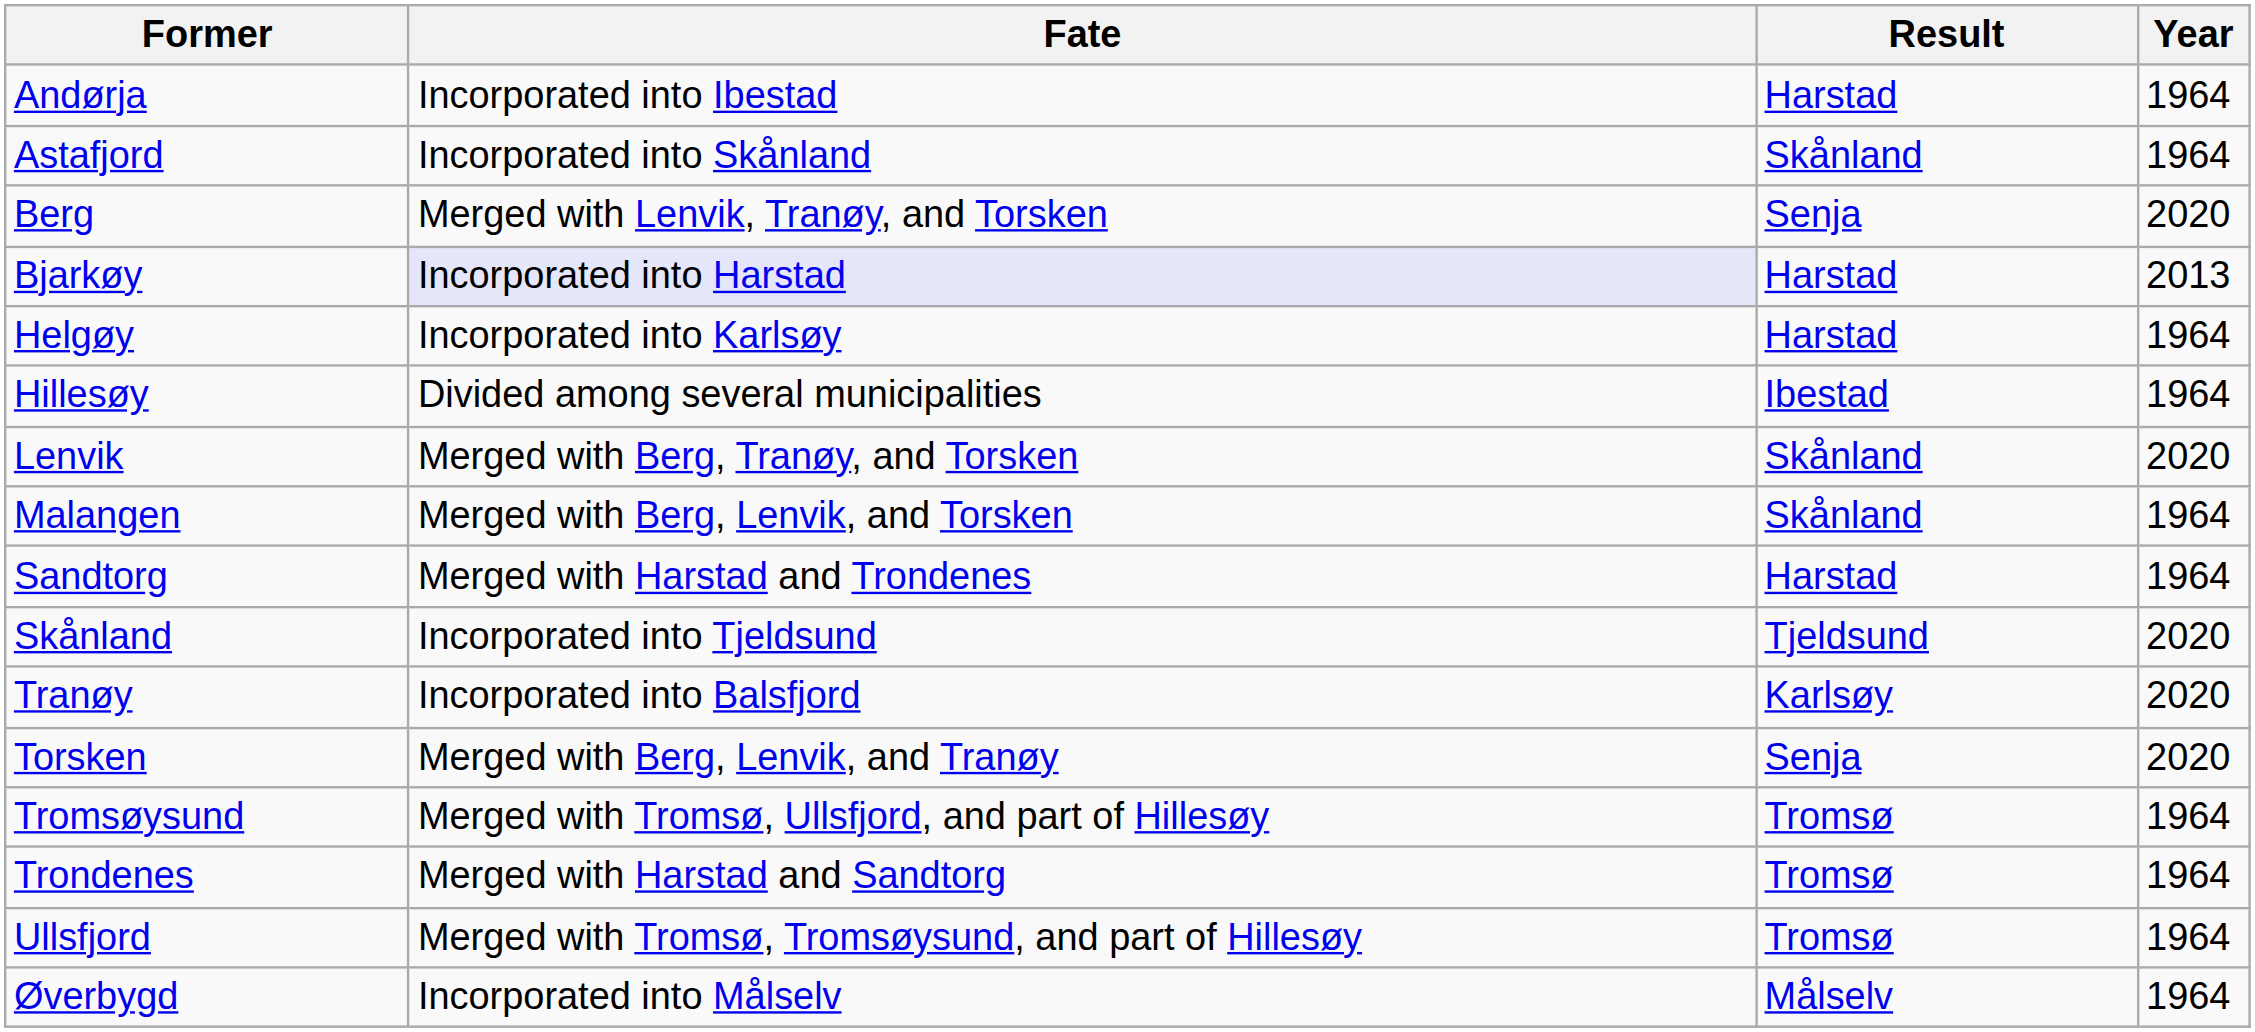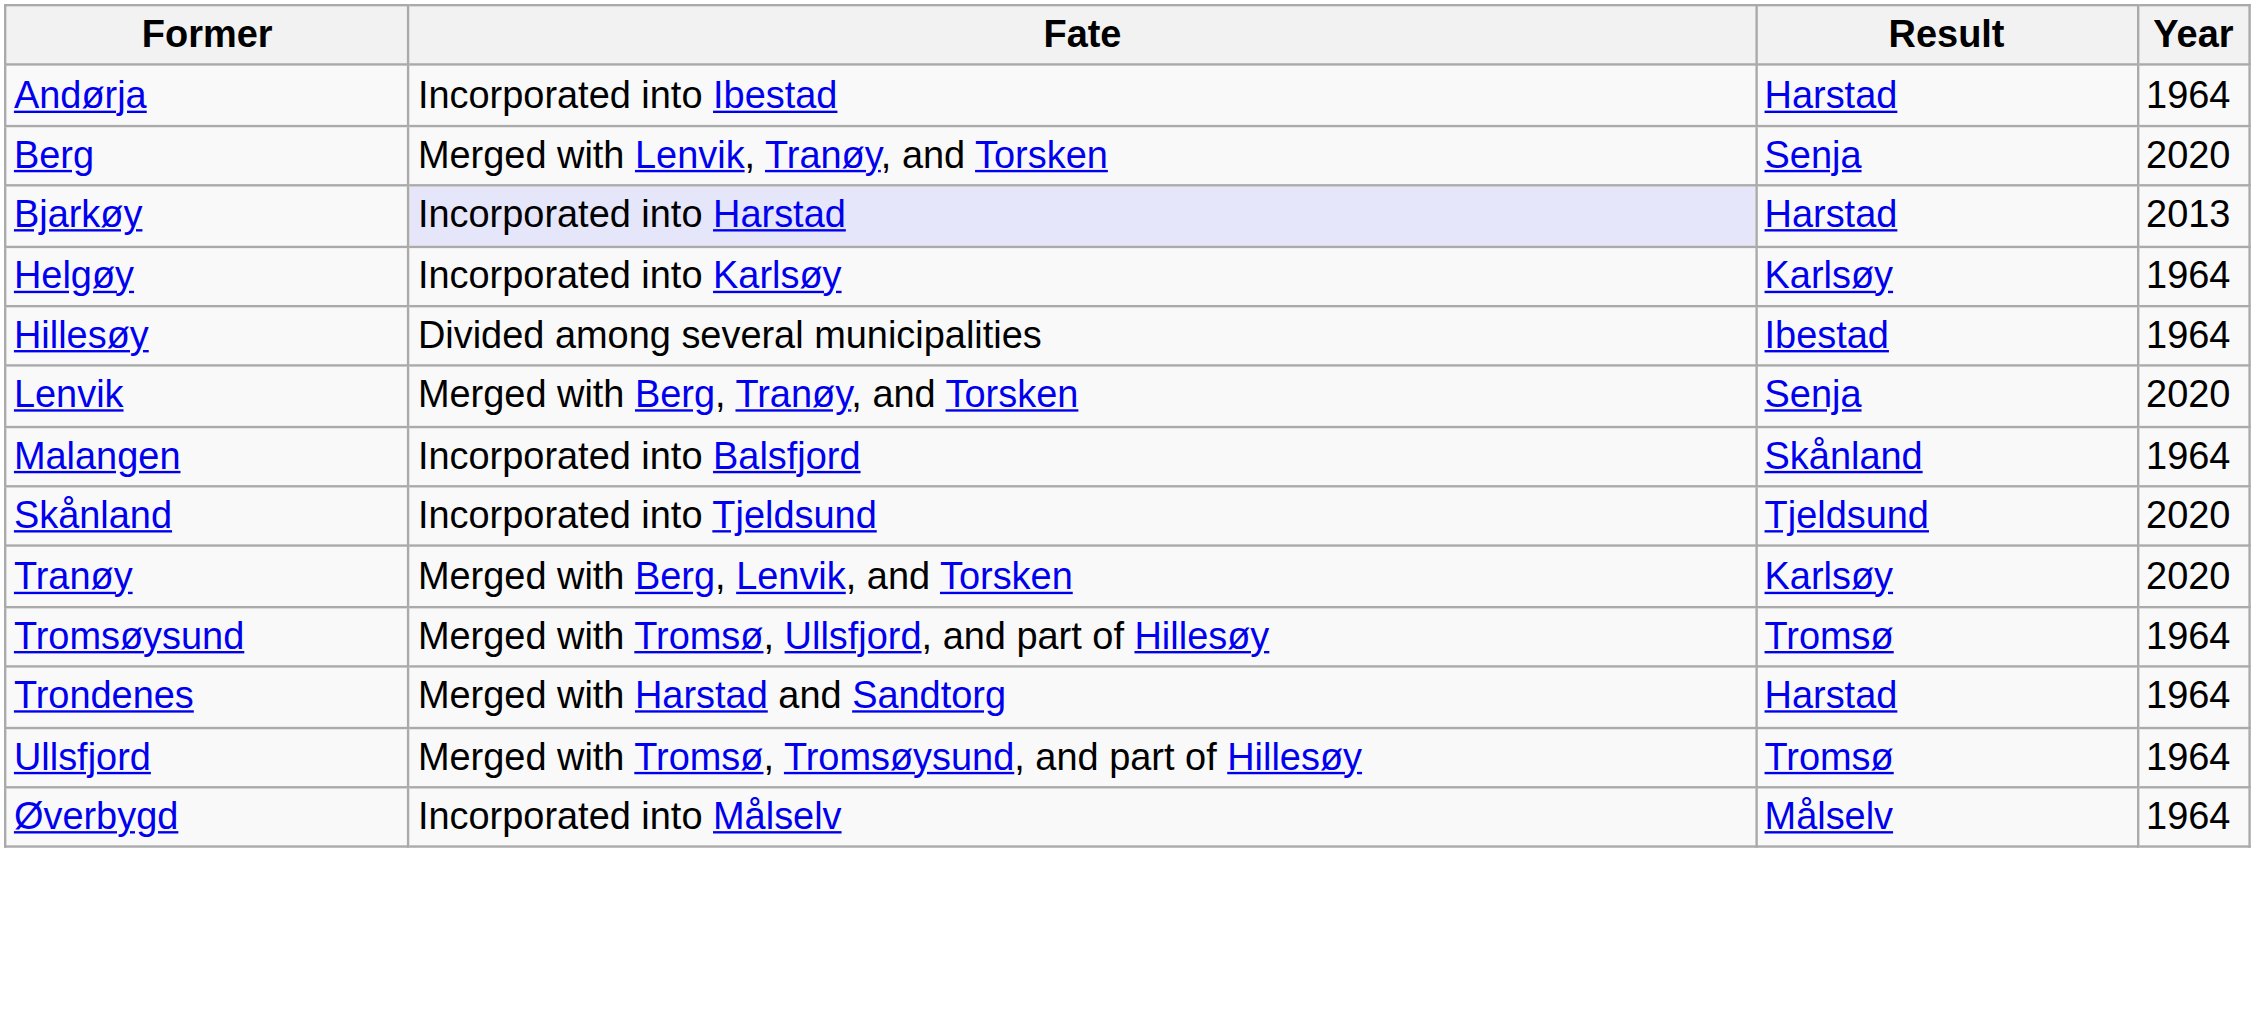- row: Astafjord | Incorporated into Skånland | Skånland | 1964
Helgøy | Result: Harstad -> Karlsøy
Lenvik | Result: Skånland -> Senja
Malangen | Fate: Merged with Berg, Lenvik, and Torsken -> Incorporated into Balsfjord
- row: Sandtorg | Merged with Harstad and Trondenes | Harstad | 1964
Tranøy | Fate: Incorporated into Balsfjord -> Merged with Berg, Lenvik, and Torsken
- row: Torsken | Merged with Berg, Lenvik, and Tranøy | Senja | 2020
Trondenes | Result: Tromsø -> Harstad
